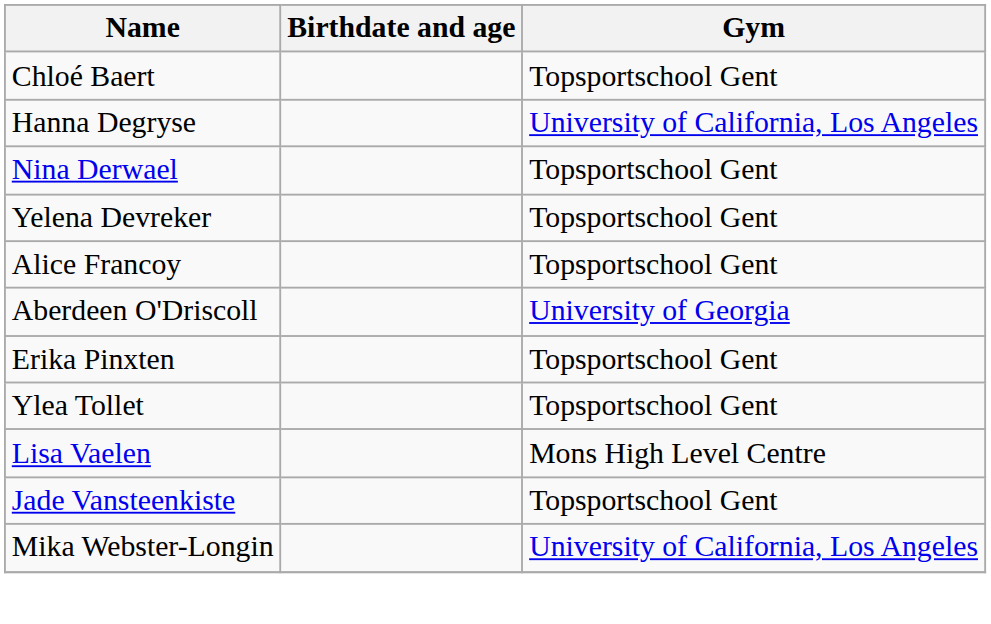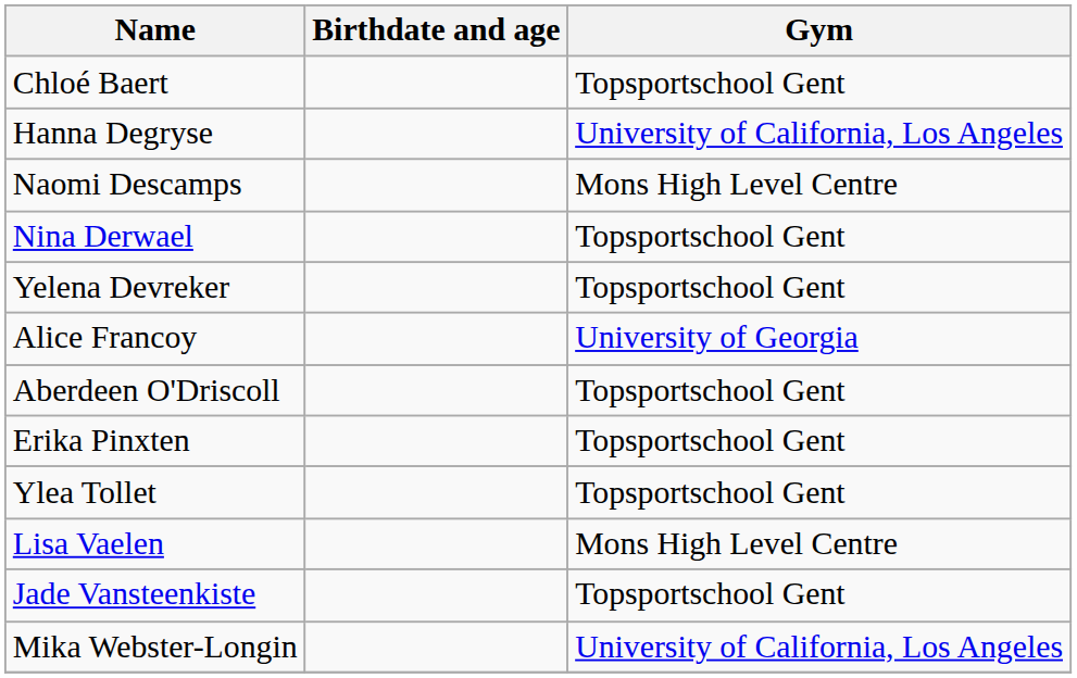+ row: Naomi Descamps | Mons High Level Centre
Alice Francoy | Gym: Topsportschool Gent -> University of Georgia
Aberdeen O'Driscoll | Gym: University of Georgia -> Topsportschool Gent
